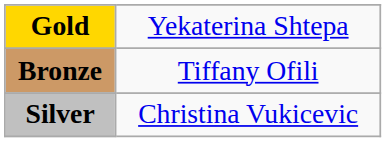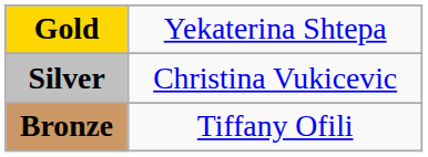rows swapped: Silver <-> Bronze
